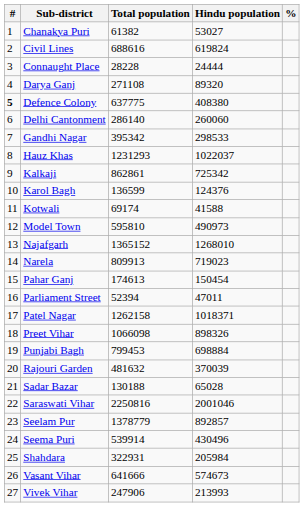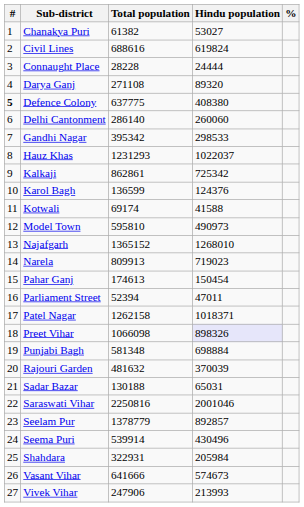Preet Vihar | Hindu population: no background -> lavender background
Punjabi Bagh | Total population: 799453 -> 581348
Sadar Bazar | Hindu population: 65028 -> 65031
